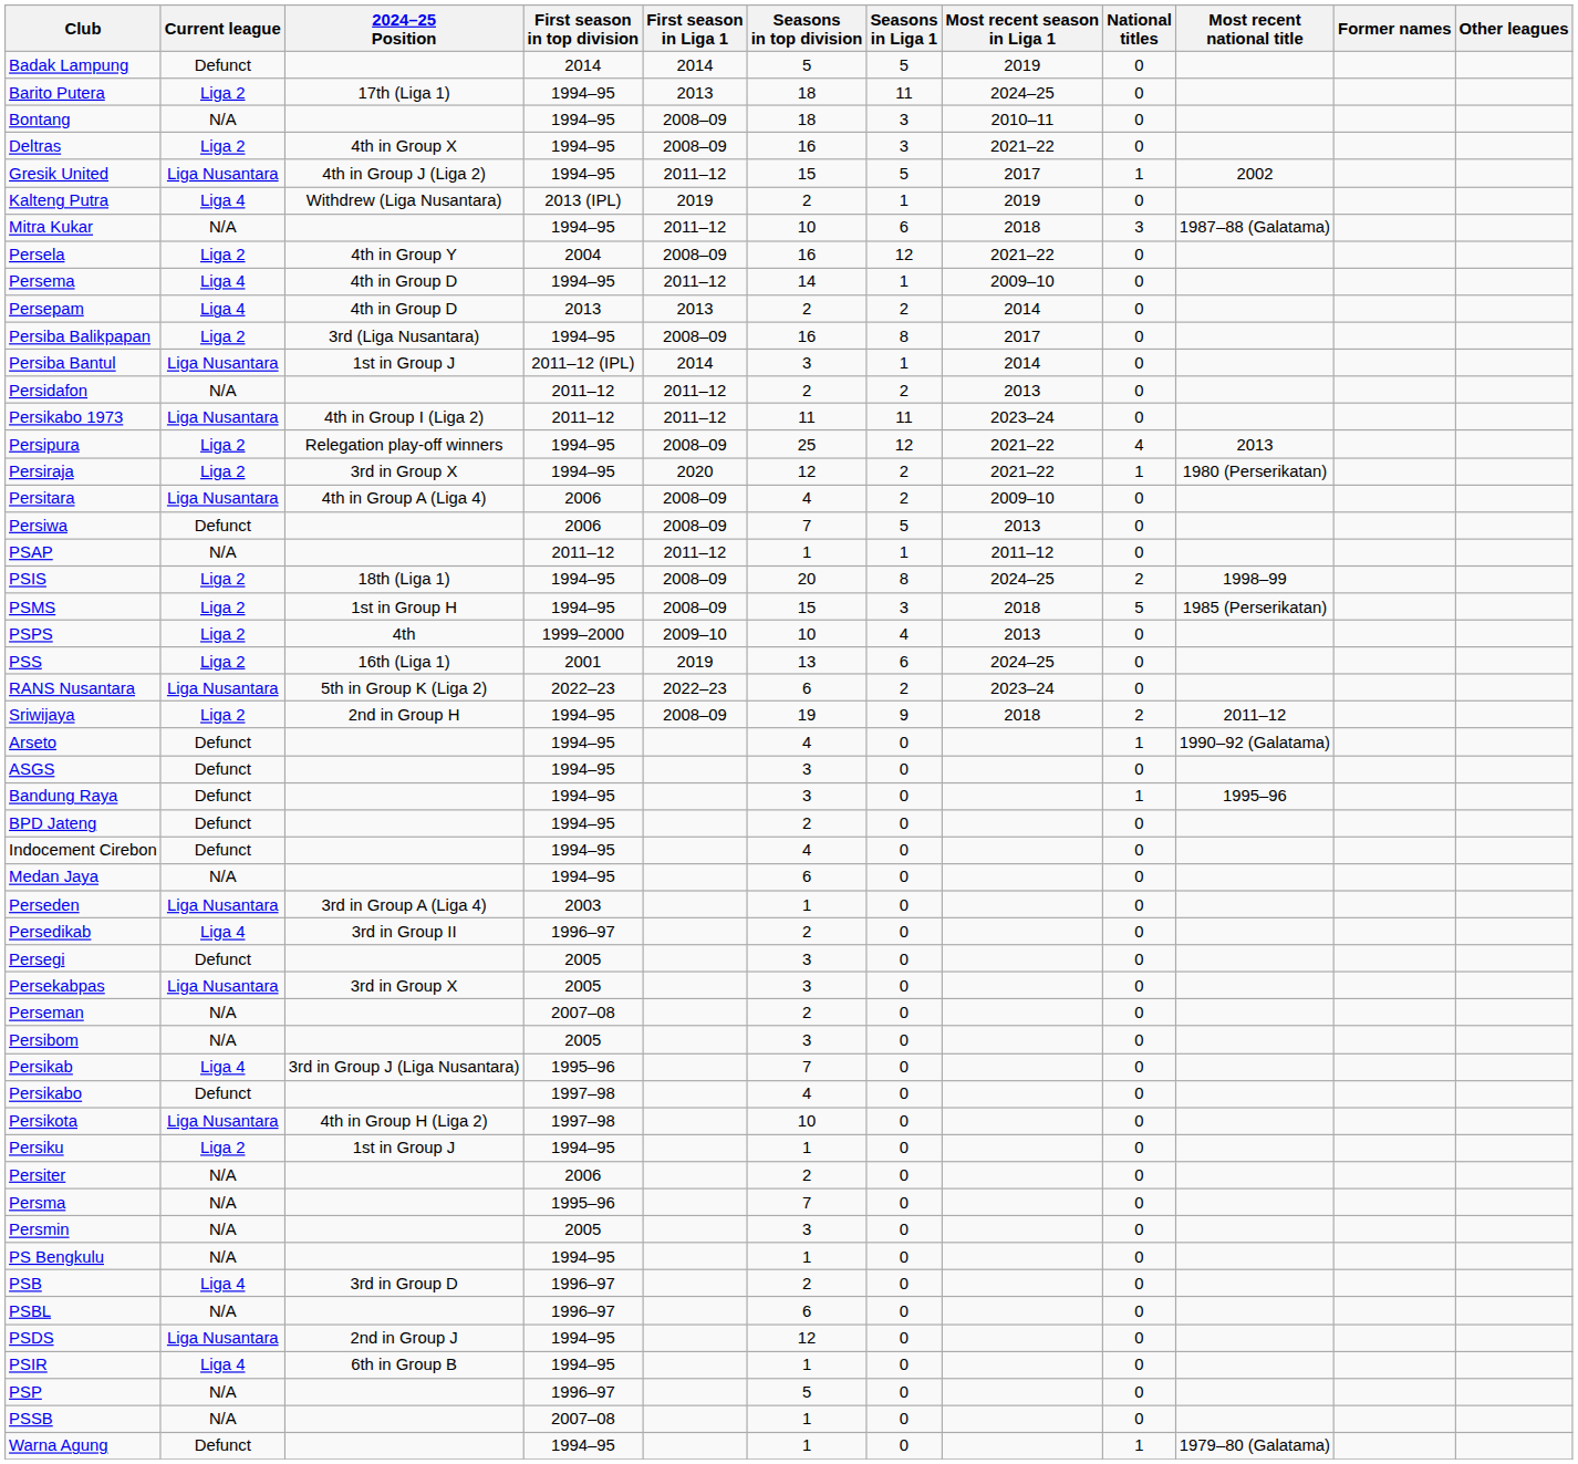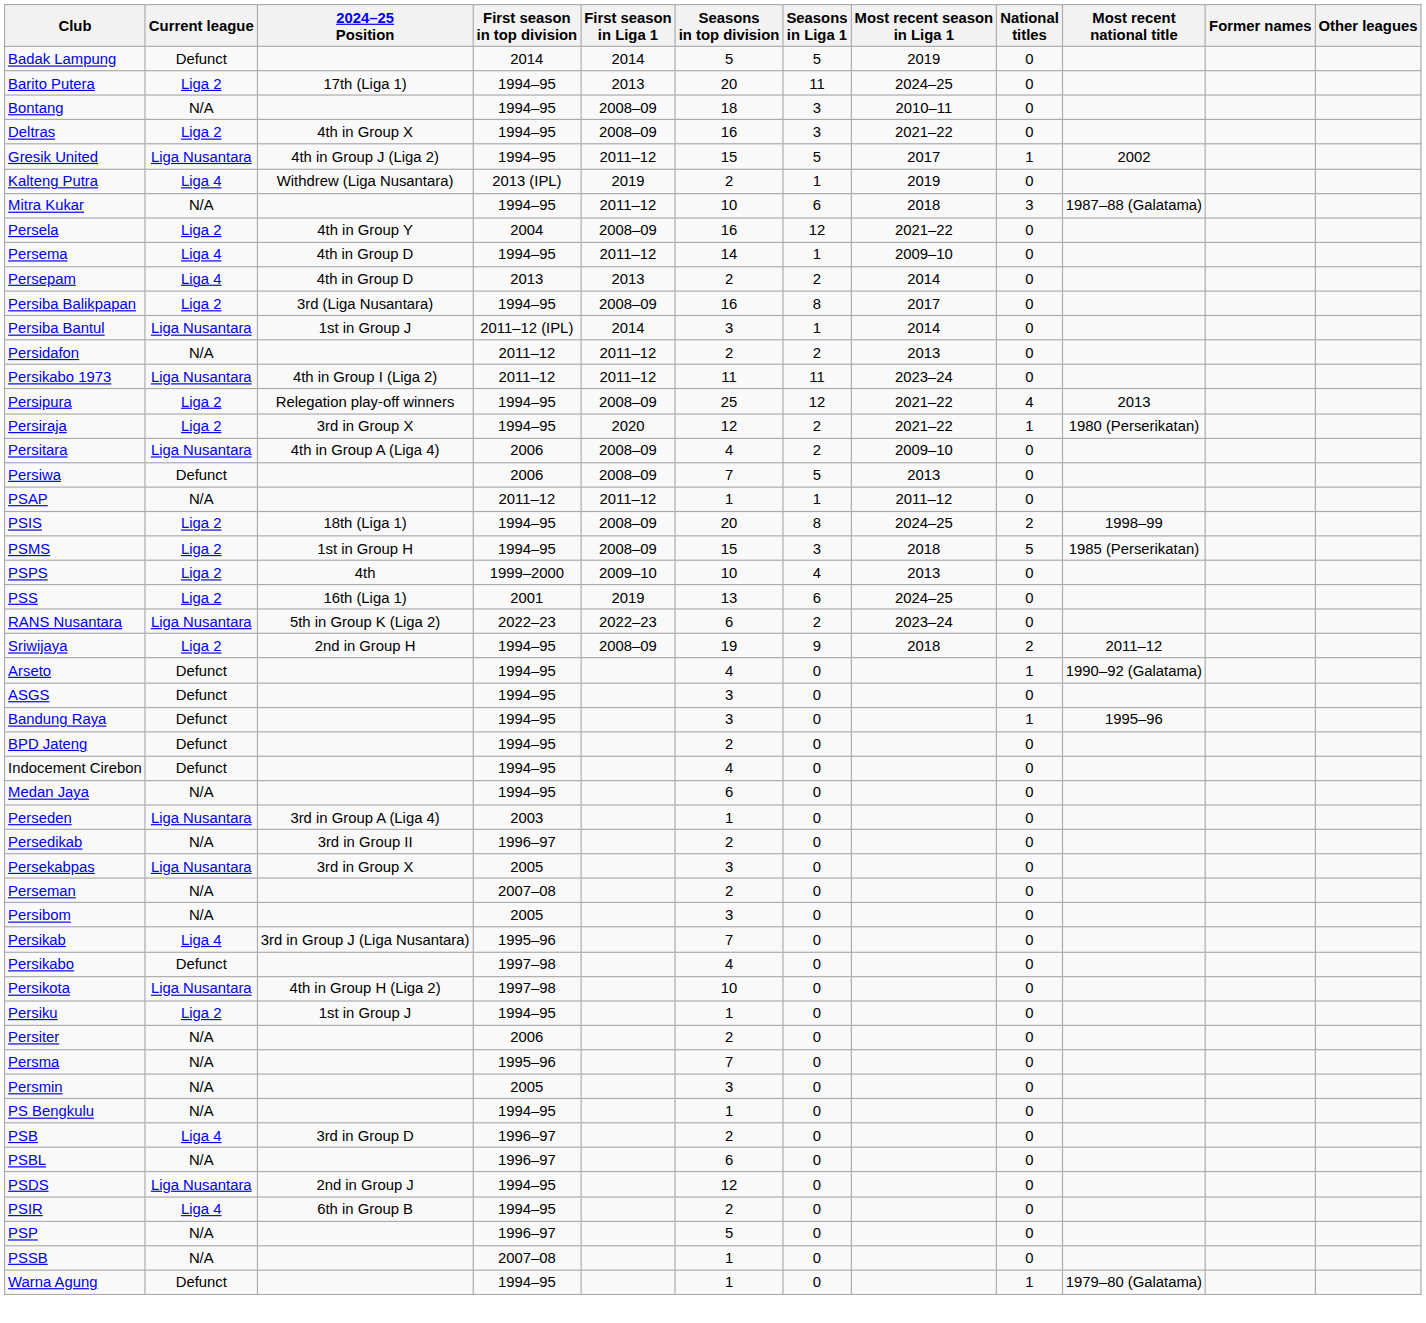Barito Putera | Seasons in top division: 18 -> 20
Persedikab | Current league: Liga 4 -> N/A
- row: Persegi | Defunct | 2005 | 3 | 0 | 0
PSIR | Seasons in top division: 1 -> 2
